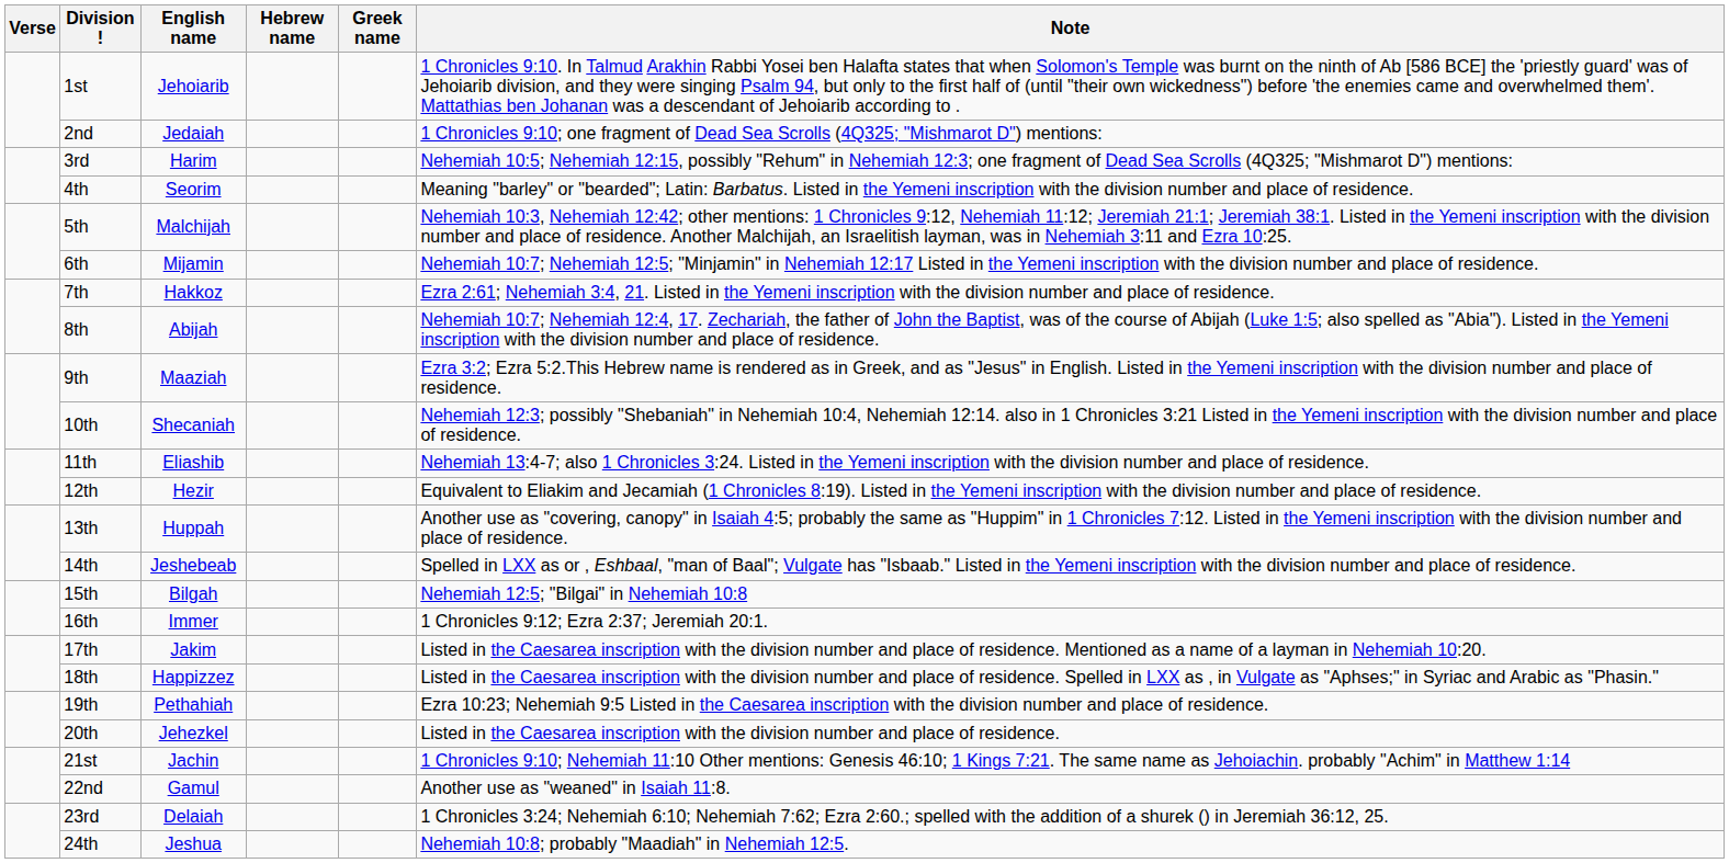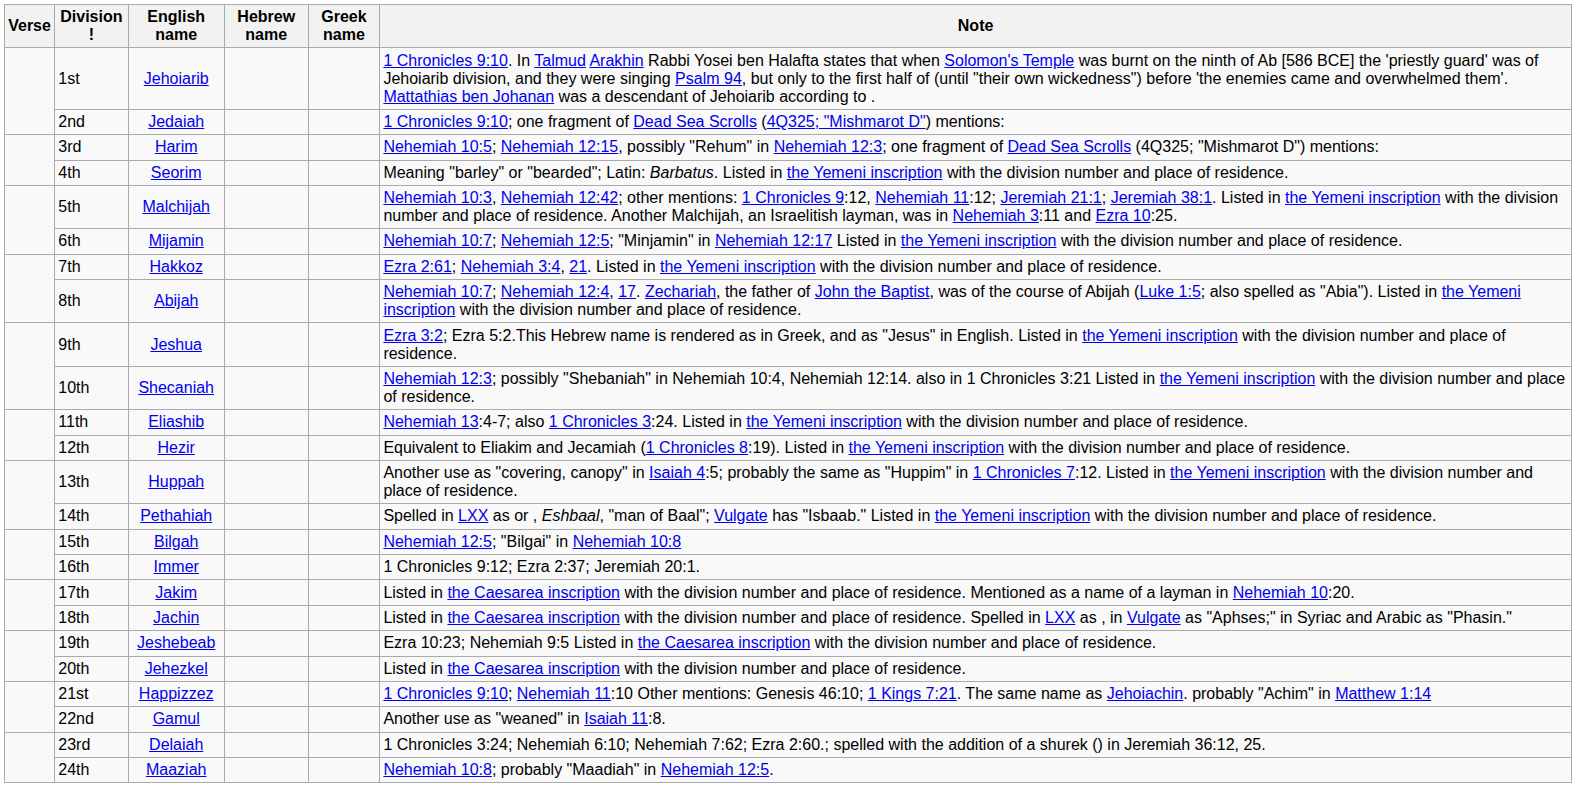9th | English name: Maaziah -> Jeshua
14th | English name: Jeshebeab -> Pethahiah
18th | English name: Happizzez -> Jachin
19th | English name: Pethahiah -> Jeshebeab
21st | English name: Jachin -> Happizzez
24th | English name: Jeshua -> Maaziah
